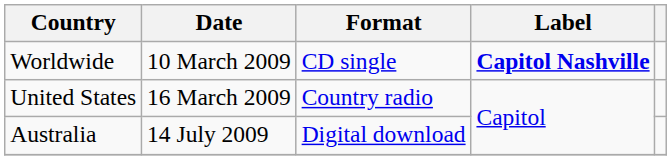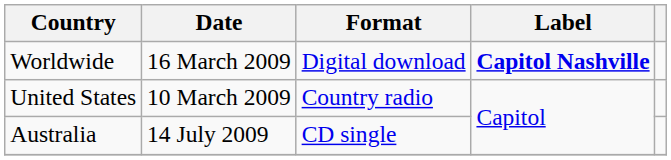Worldwide | Date: 10 March 2009 -> 16 March 2009
Worldwide | Format: CD single -> Digital download
United States | Date: 16 March 2009 -> 10 March 2009
Australia | Format: Digital download -> CD single
